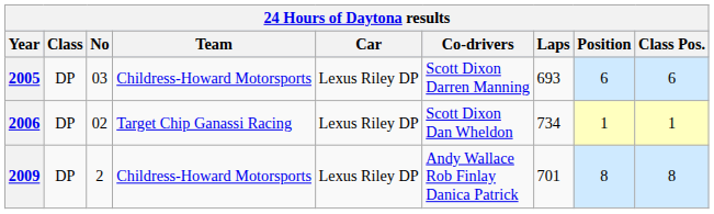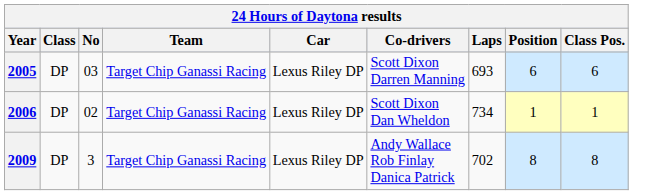2005 | Team: Childress-Howard Motorsports -> Target Chip Ganassi Racing
2009 | No: 2 -> 3
2009 | Team: Childress-Howard Motorsports -> Target Chip Ganassi Racing
2009 | Laps: 701 -> 702
